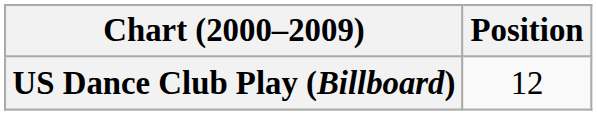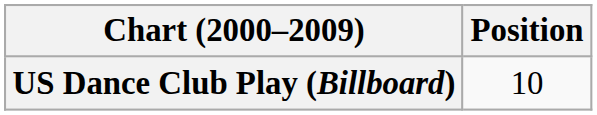US Dance Club Play (Billboard) | Position: 12 -> 10
